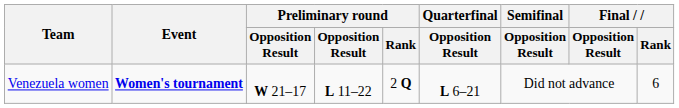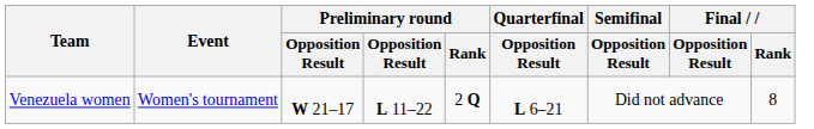Venezuela women | Event: bold -> normal
Venezuela women | Final / Rank: 6 -> 8
